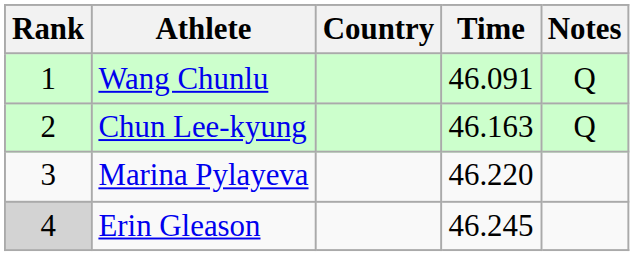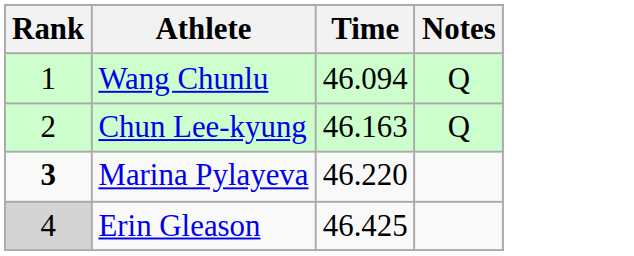- column: Country
Wang Chunlu | Time: 46.091 -> 46.094
Marina Pylayeva | Rank: normal -> bold
Erin Gleason | Time: 46.245 -> 46.425
